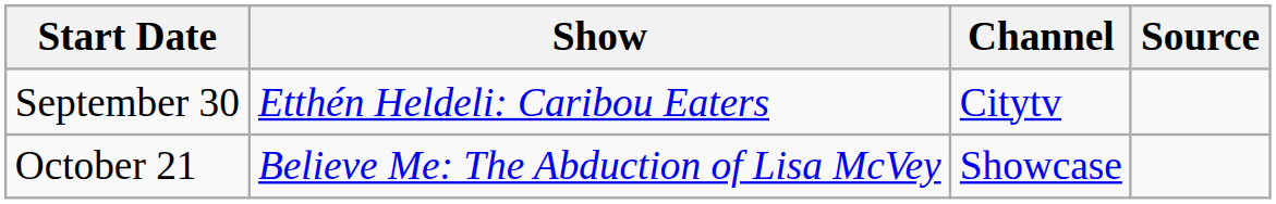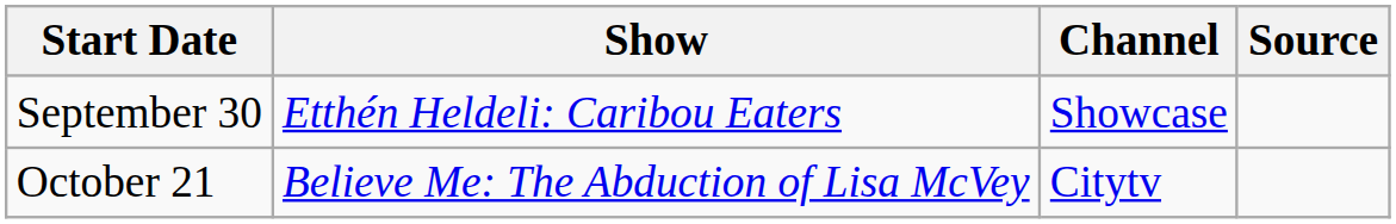September 30 | Channel: Citytv -> Showcase
October 21 | Channel: Showcase -> Citytv
